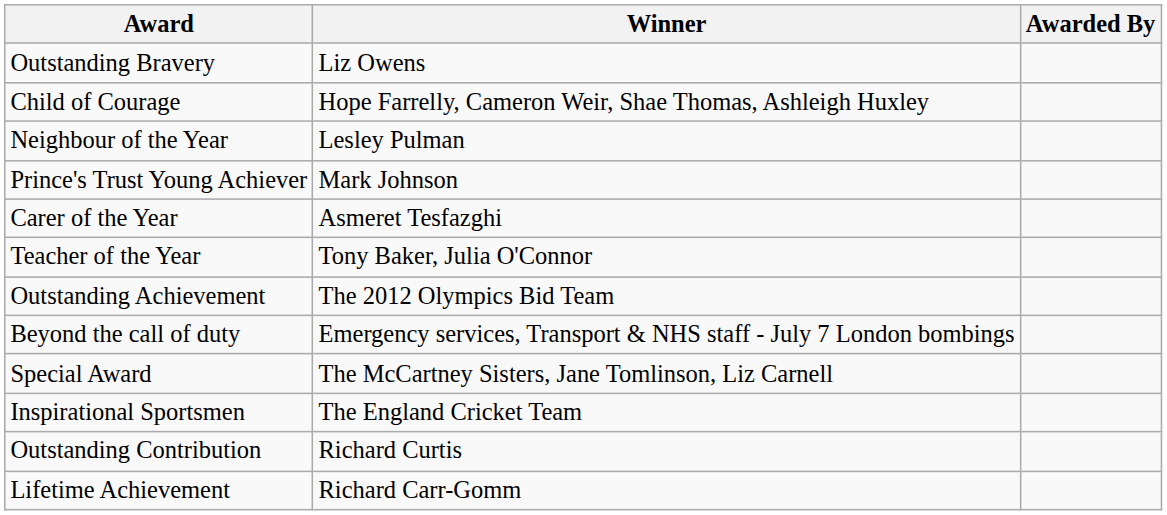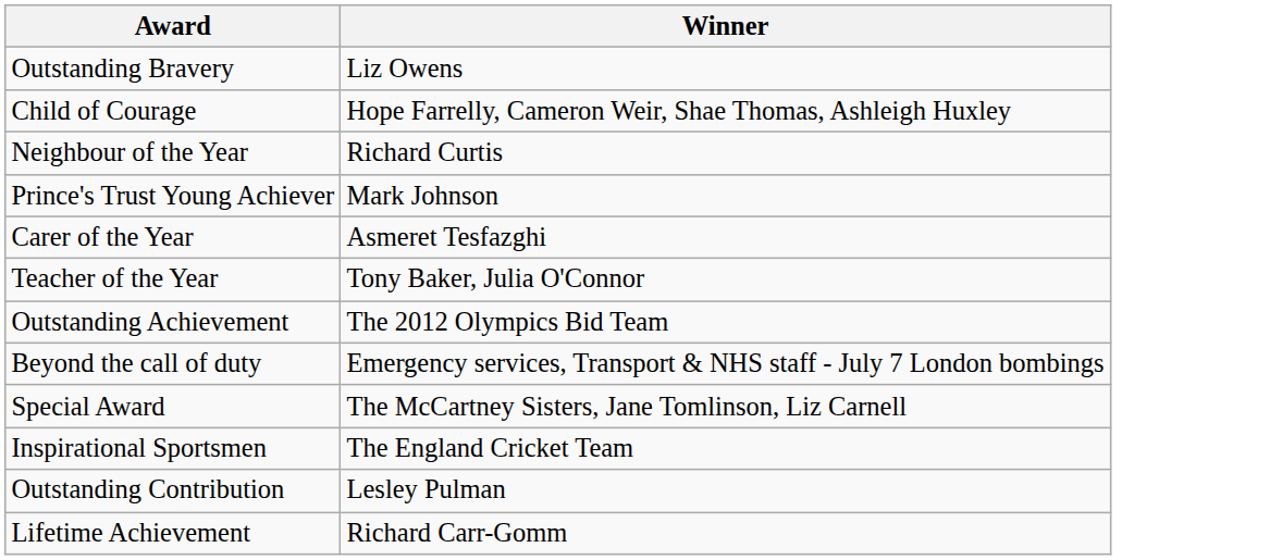- column: Awarded By
Neighbour of the Year | Winner: Lesley Pulman -> Richard Curtis
Outstanding Contribution | Winner: Richard Curtis -> Lesley Pulman
